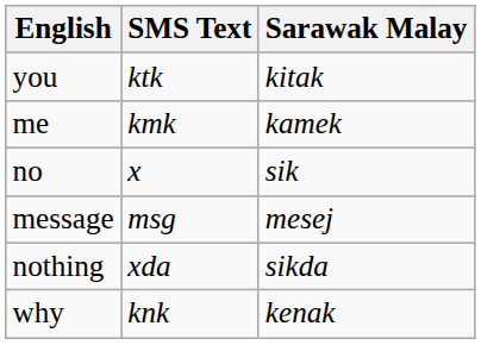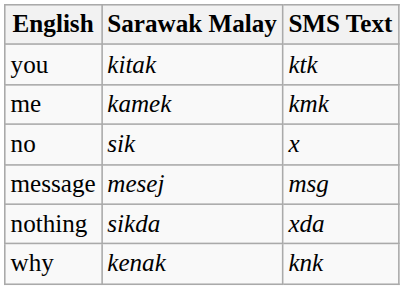columns swapped: Sarawak Malay <-> SMS Text
